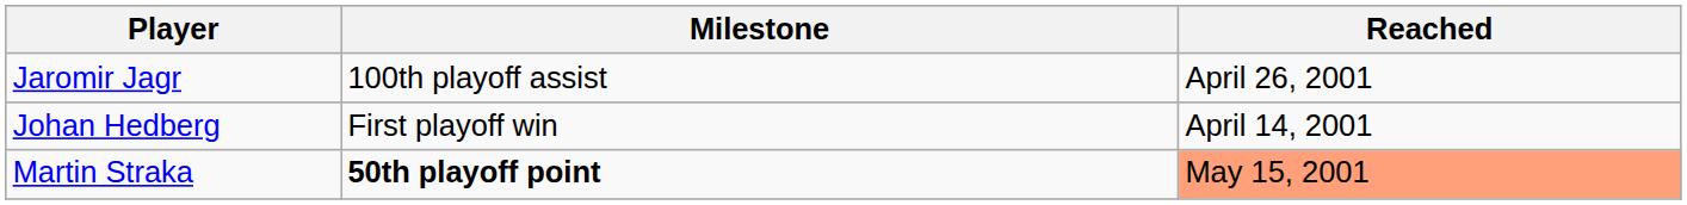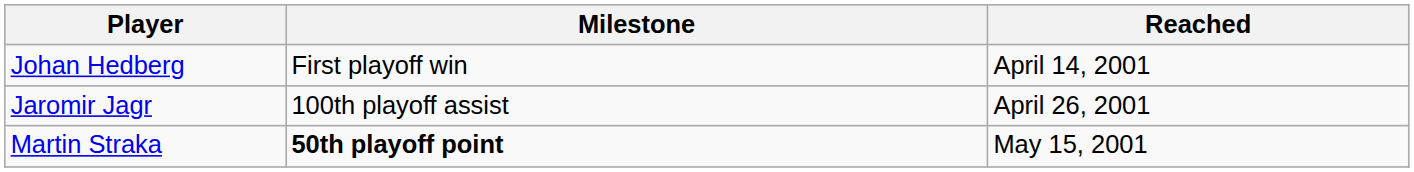rows swapped: Johan Hedberg <-> Jaromir Jagr
Martin Straka | Reached: lightsalmon background -> no background
